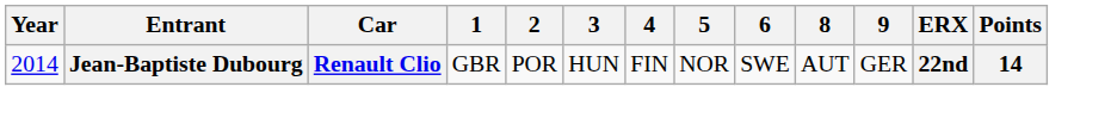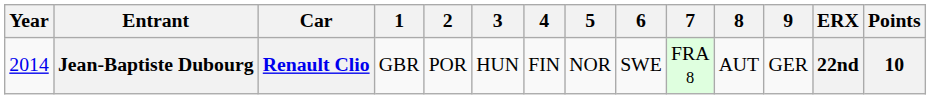+ column: 7 | FRA 8
Jean-Baptiste Dubourg | Points: 14 -> 10
